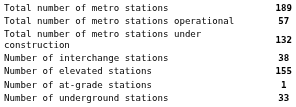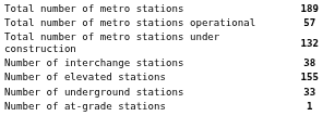rows swapped: Number of underground stations <-> Number of at-grade stations
